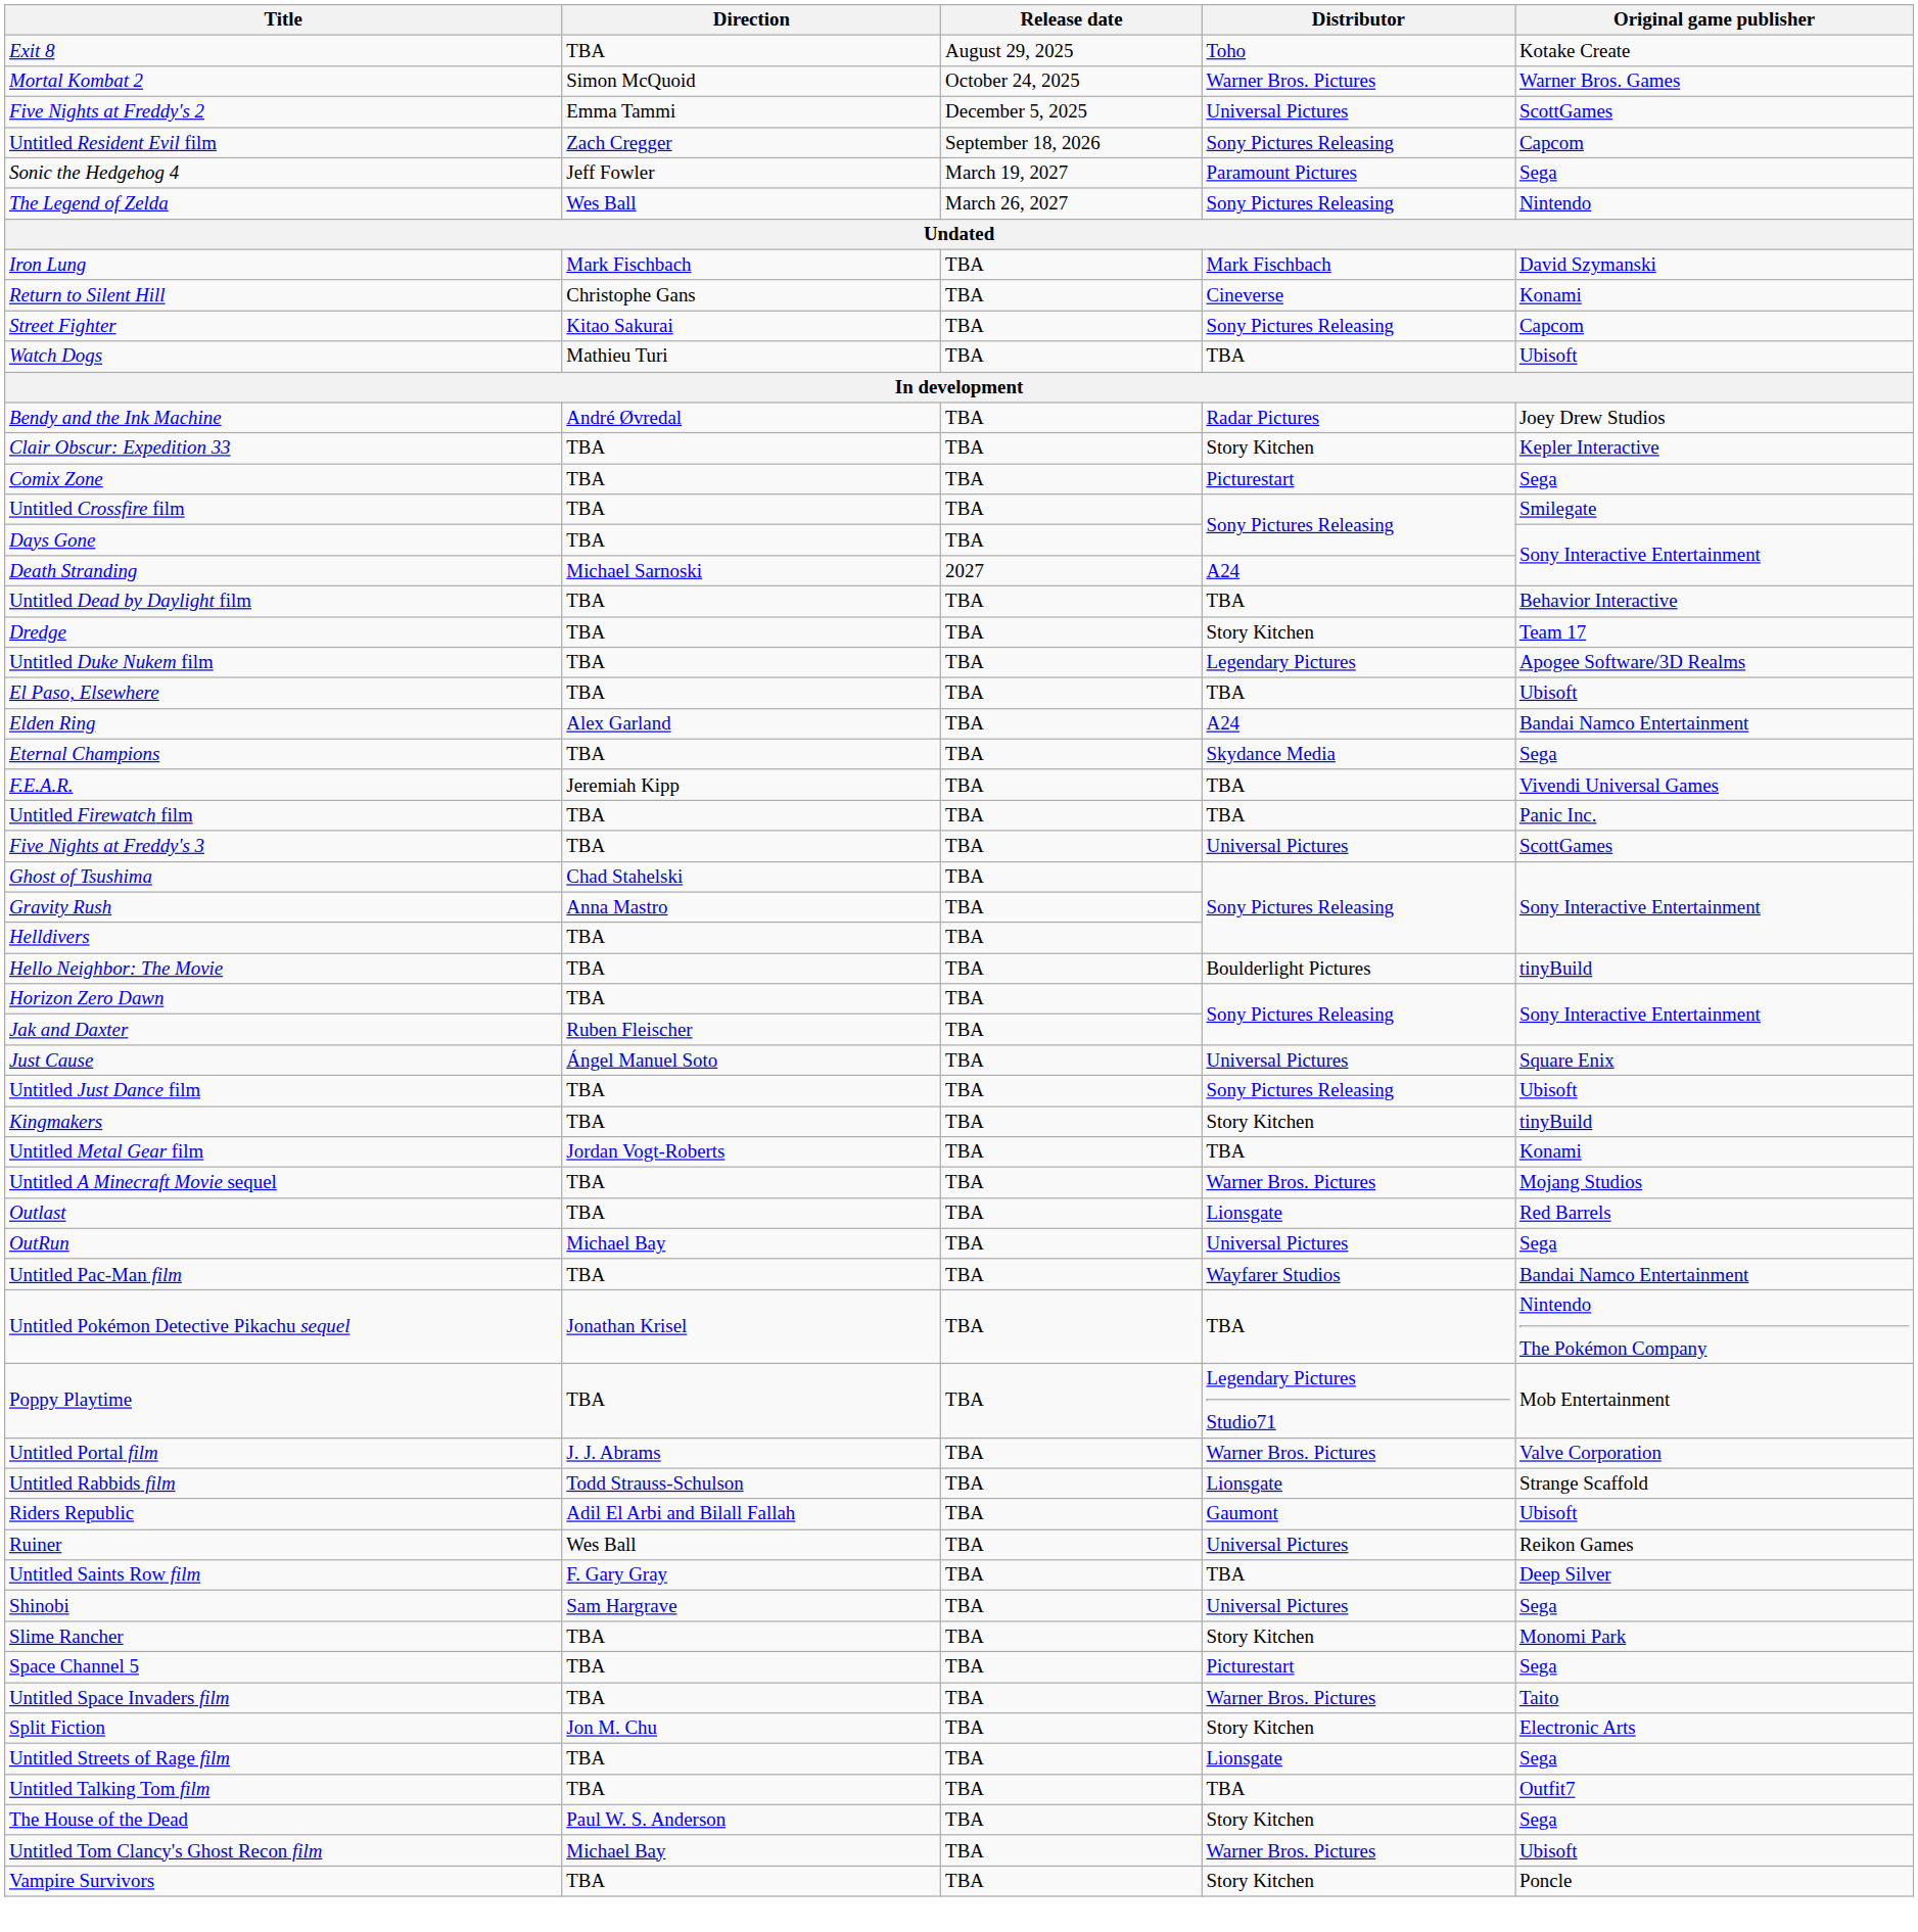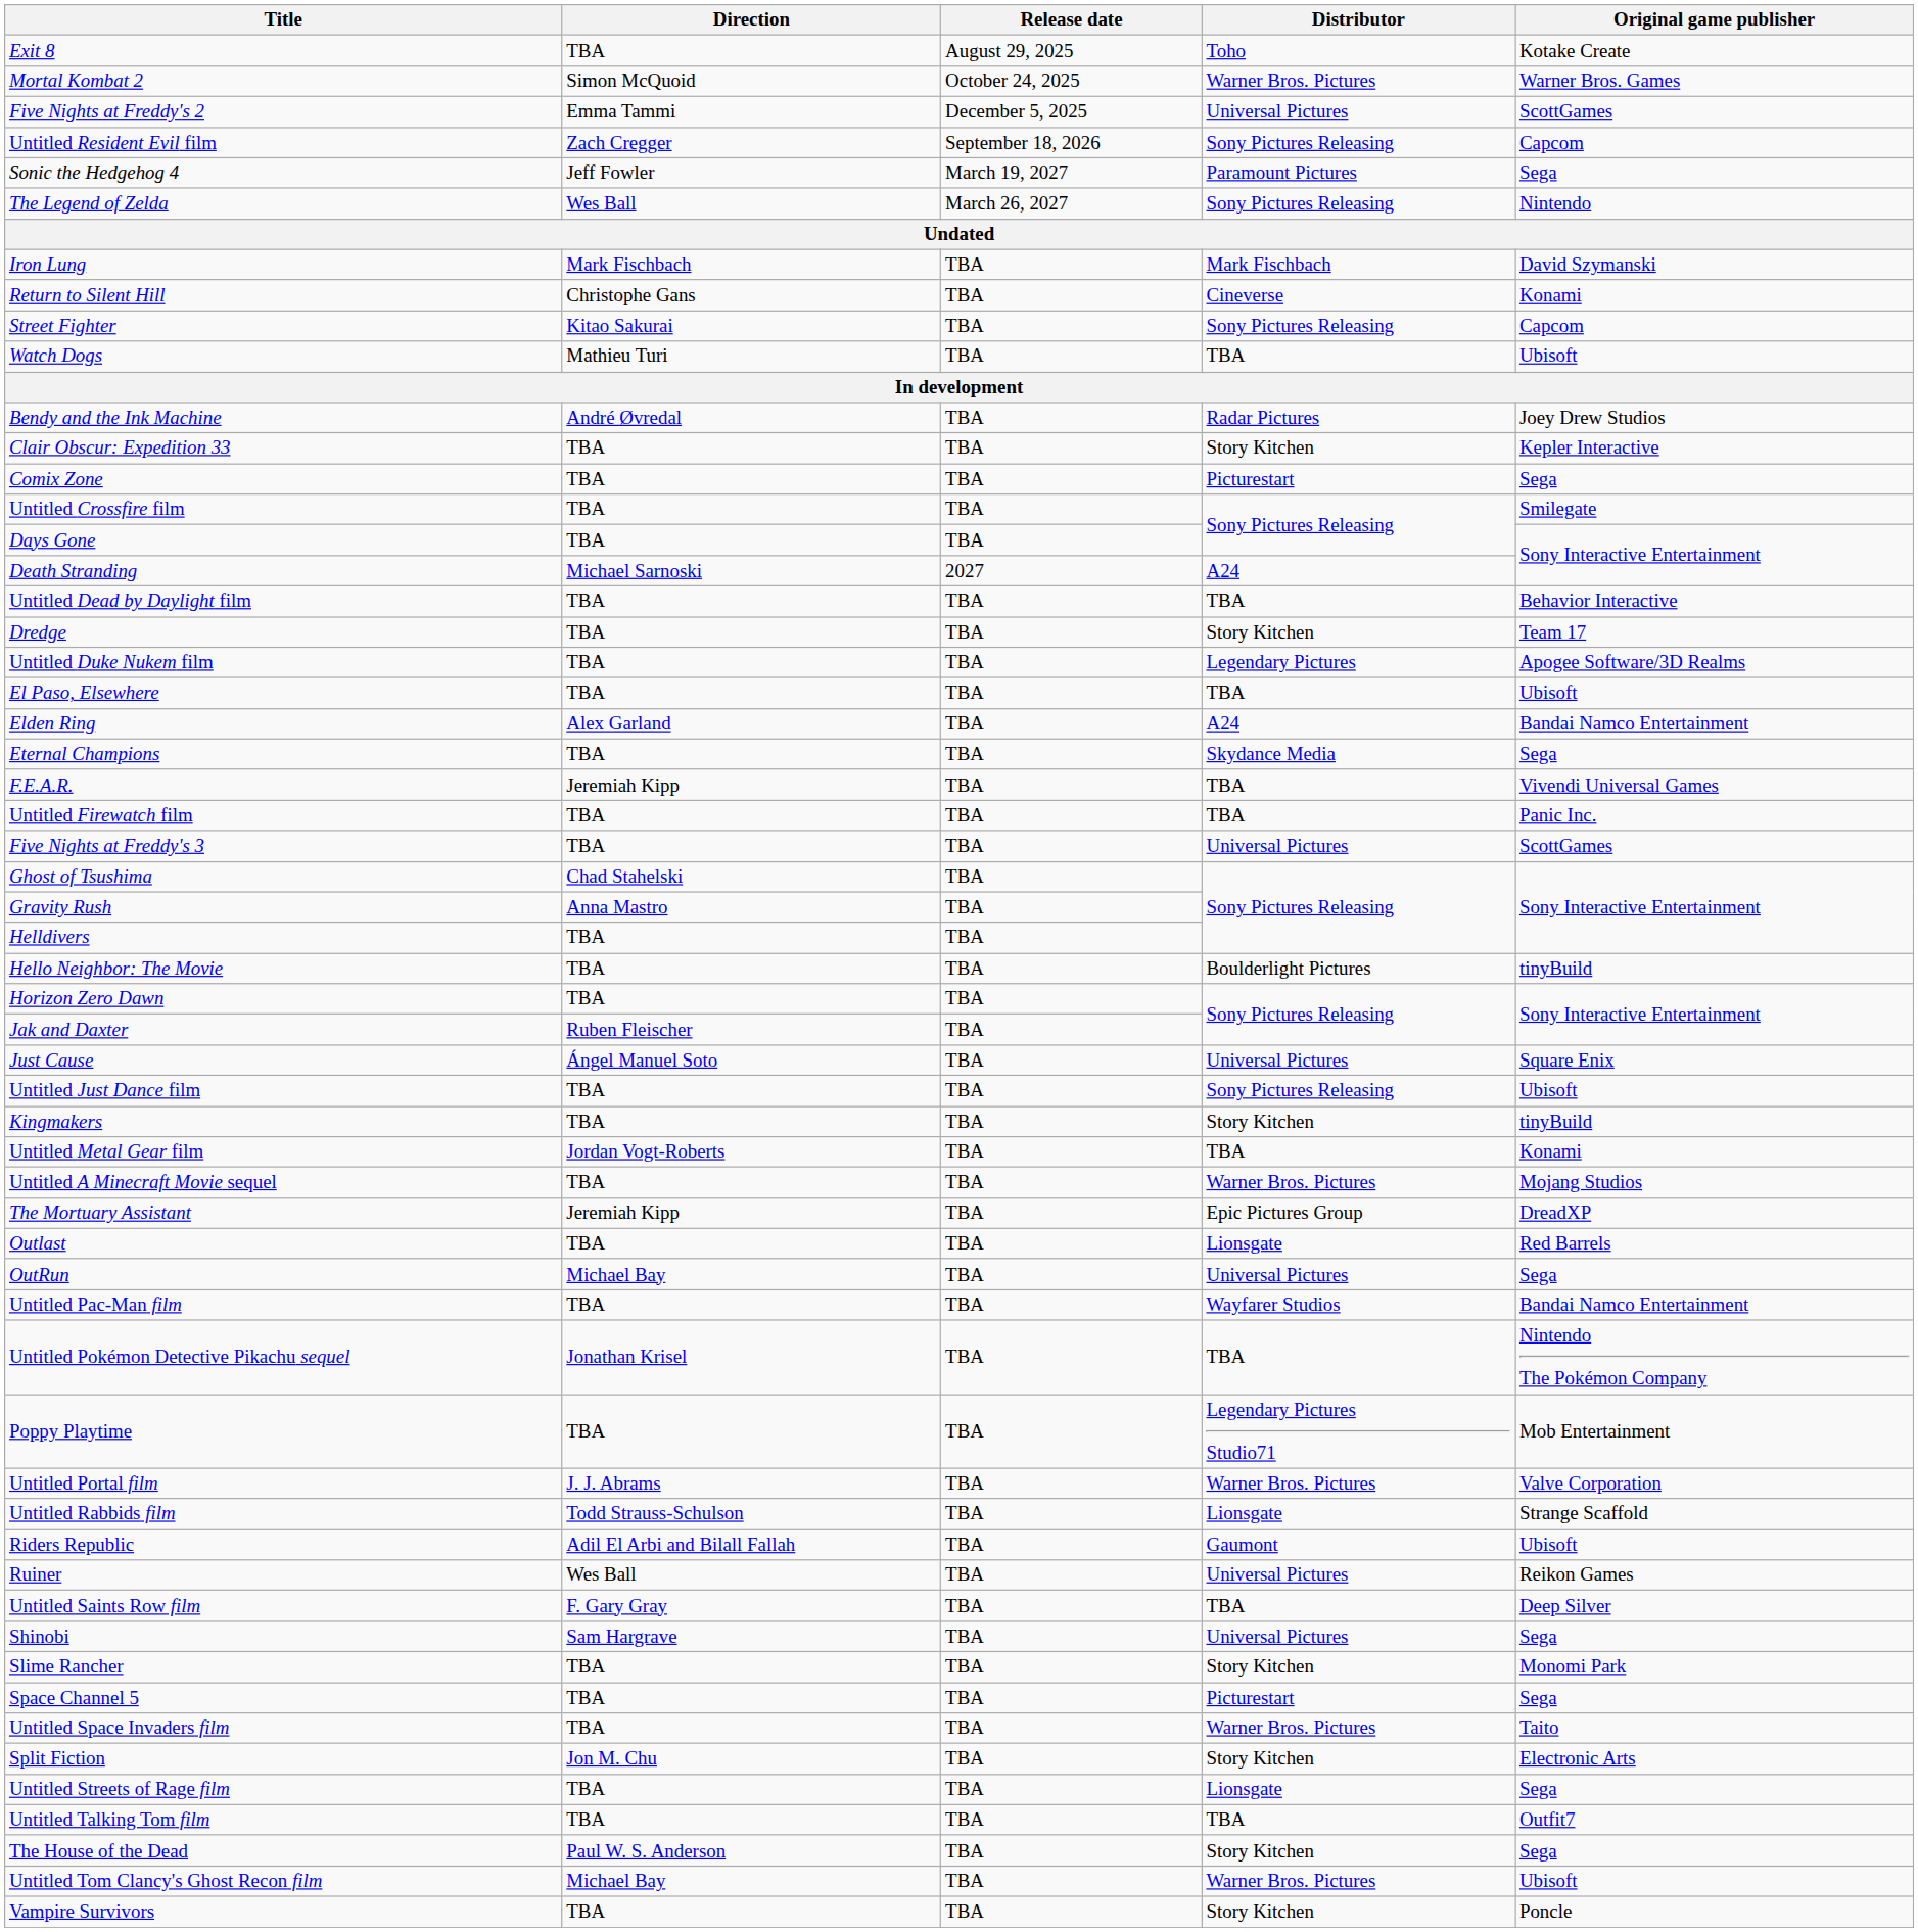+ row: The Mortuary Assistant | Jeremiah Kipp | TBA | Epic Pictures Group | DreadXP
